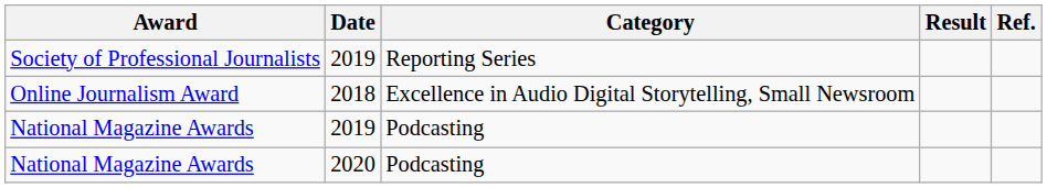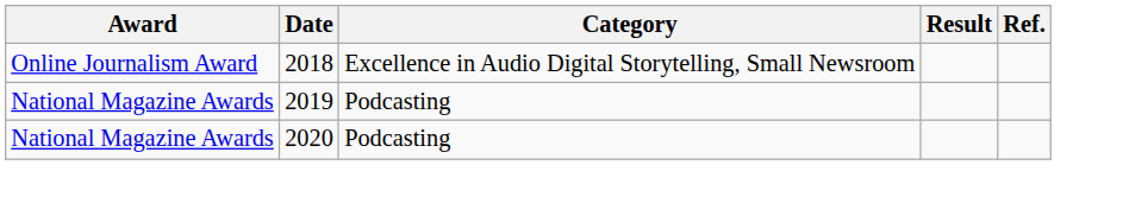- row: Society of Professional Journalists | 2019 | Reporting Series
